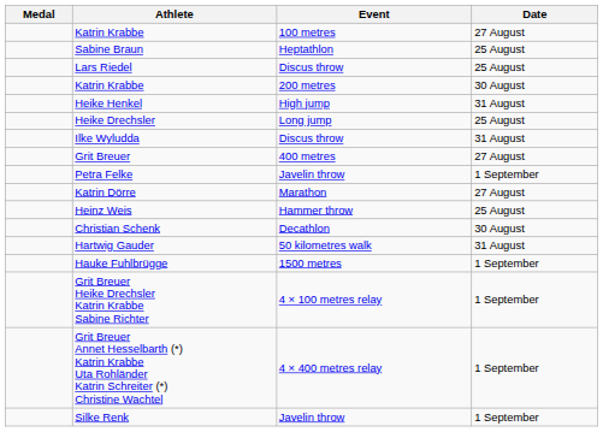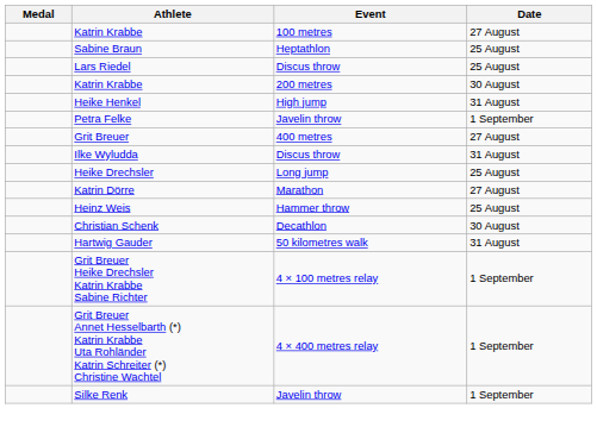rows swapped: Heike Drechsler <-> Petra Felke
rows swapped: Grit Breuer <-> Ilke Wyludda
- row: Hauke Fuhlbrügge | 1500 metres | 1 September
